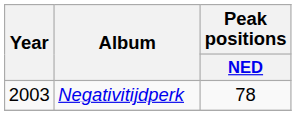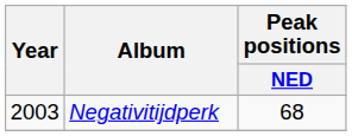Negativitijdperk | Peak positions / NED: 78 -> 68
